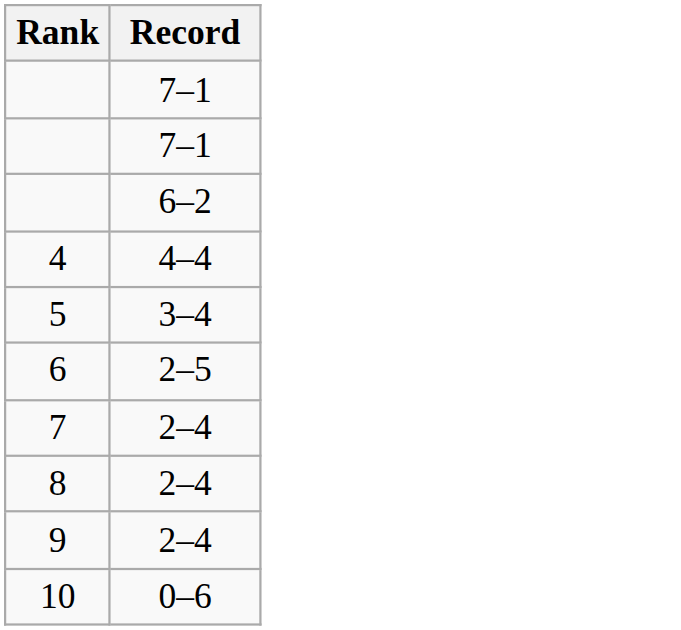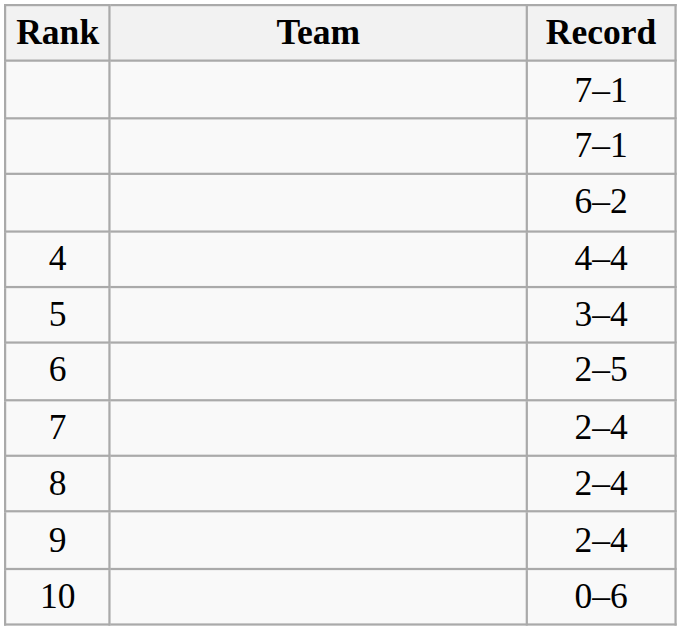+ column: Team
